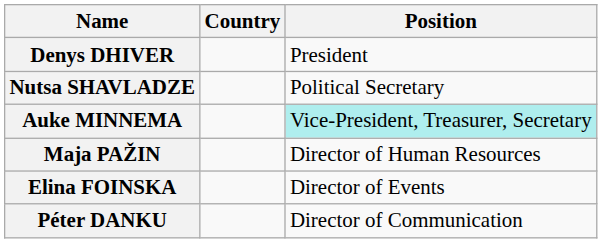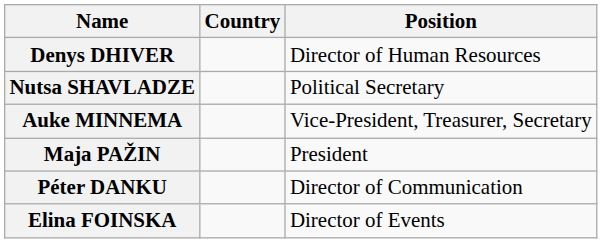Denys DHIVER | Position: President -> Director of Human Resources
Auke MINNEMA | Position: paleturquoise background -> no background
Maja PAŽIN | Position: Director of Human Resources -> President
rows swapped: Péter DANKU <-> Elina FOINSKA
